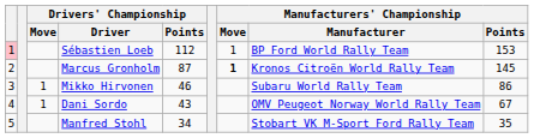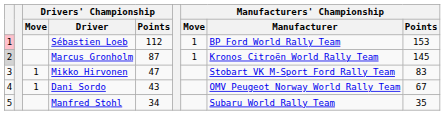Marcus Gronholm | column 1: no background -> lightgrey background
Marcus Gronholm | Manufacturers' Championship / Move: bold -> normal
Mikko Hirvonen | Drivers' Championship / Points: 46 -> 47
Mikko Hirvonen | Manufacturers' Championship / Manufacturer: Subaru World Rally Team -> Stobart VK M-Sport Ford Rally Team
Mikko Hirvonen | Manufacturers' Championship / Points: 86 -> 83
Manfred Stohl | Manufacturers' Championship / Manufacturer: Stobart VK M-Sport Ford Rally Team -> Subaru World Rally Team
